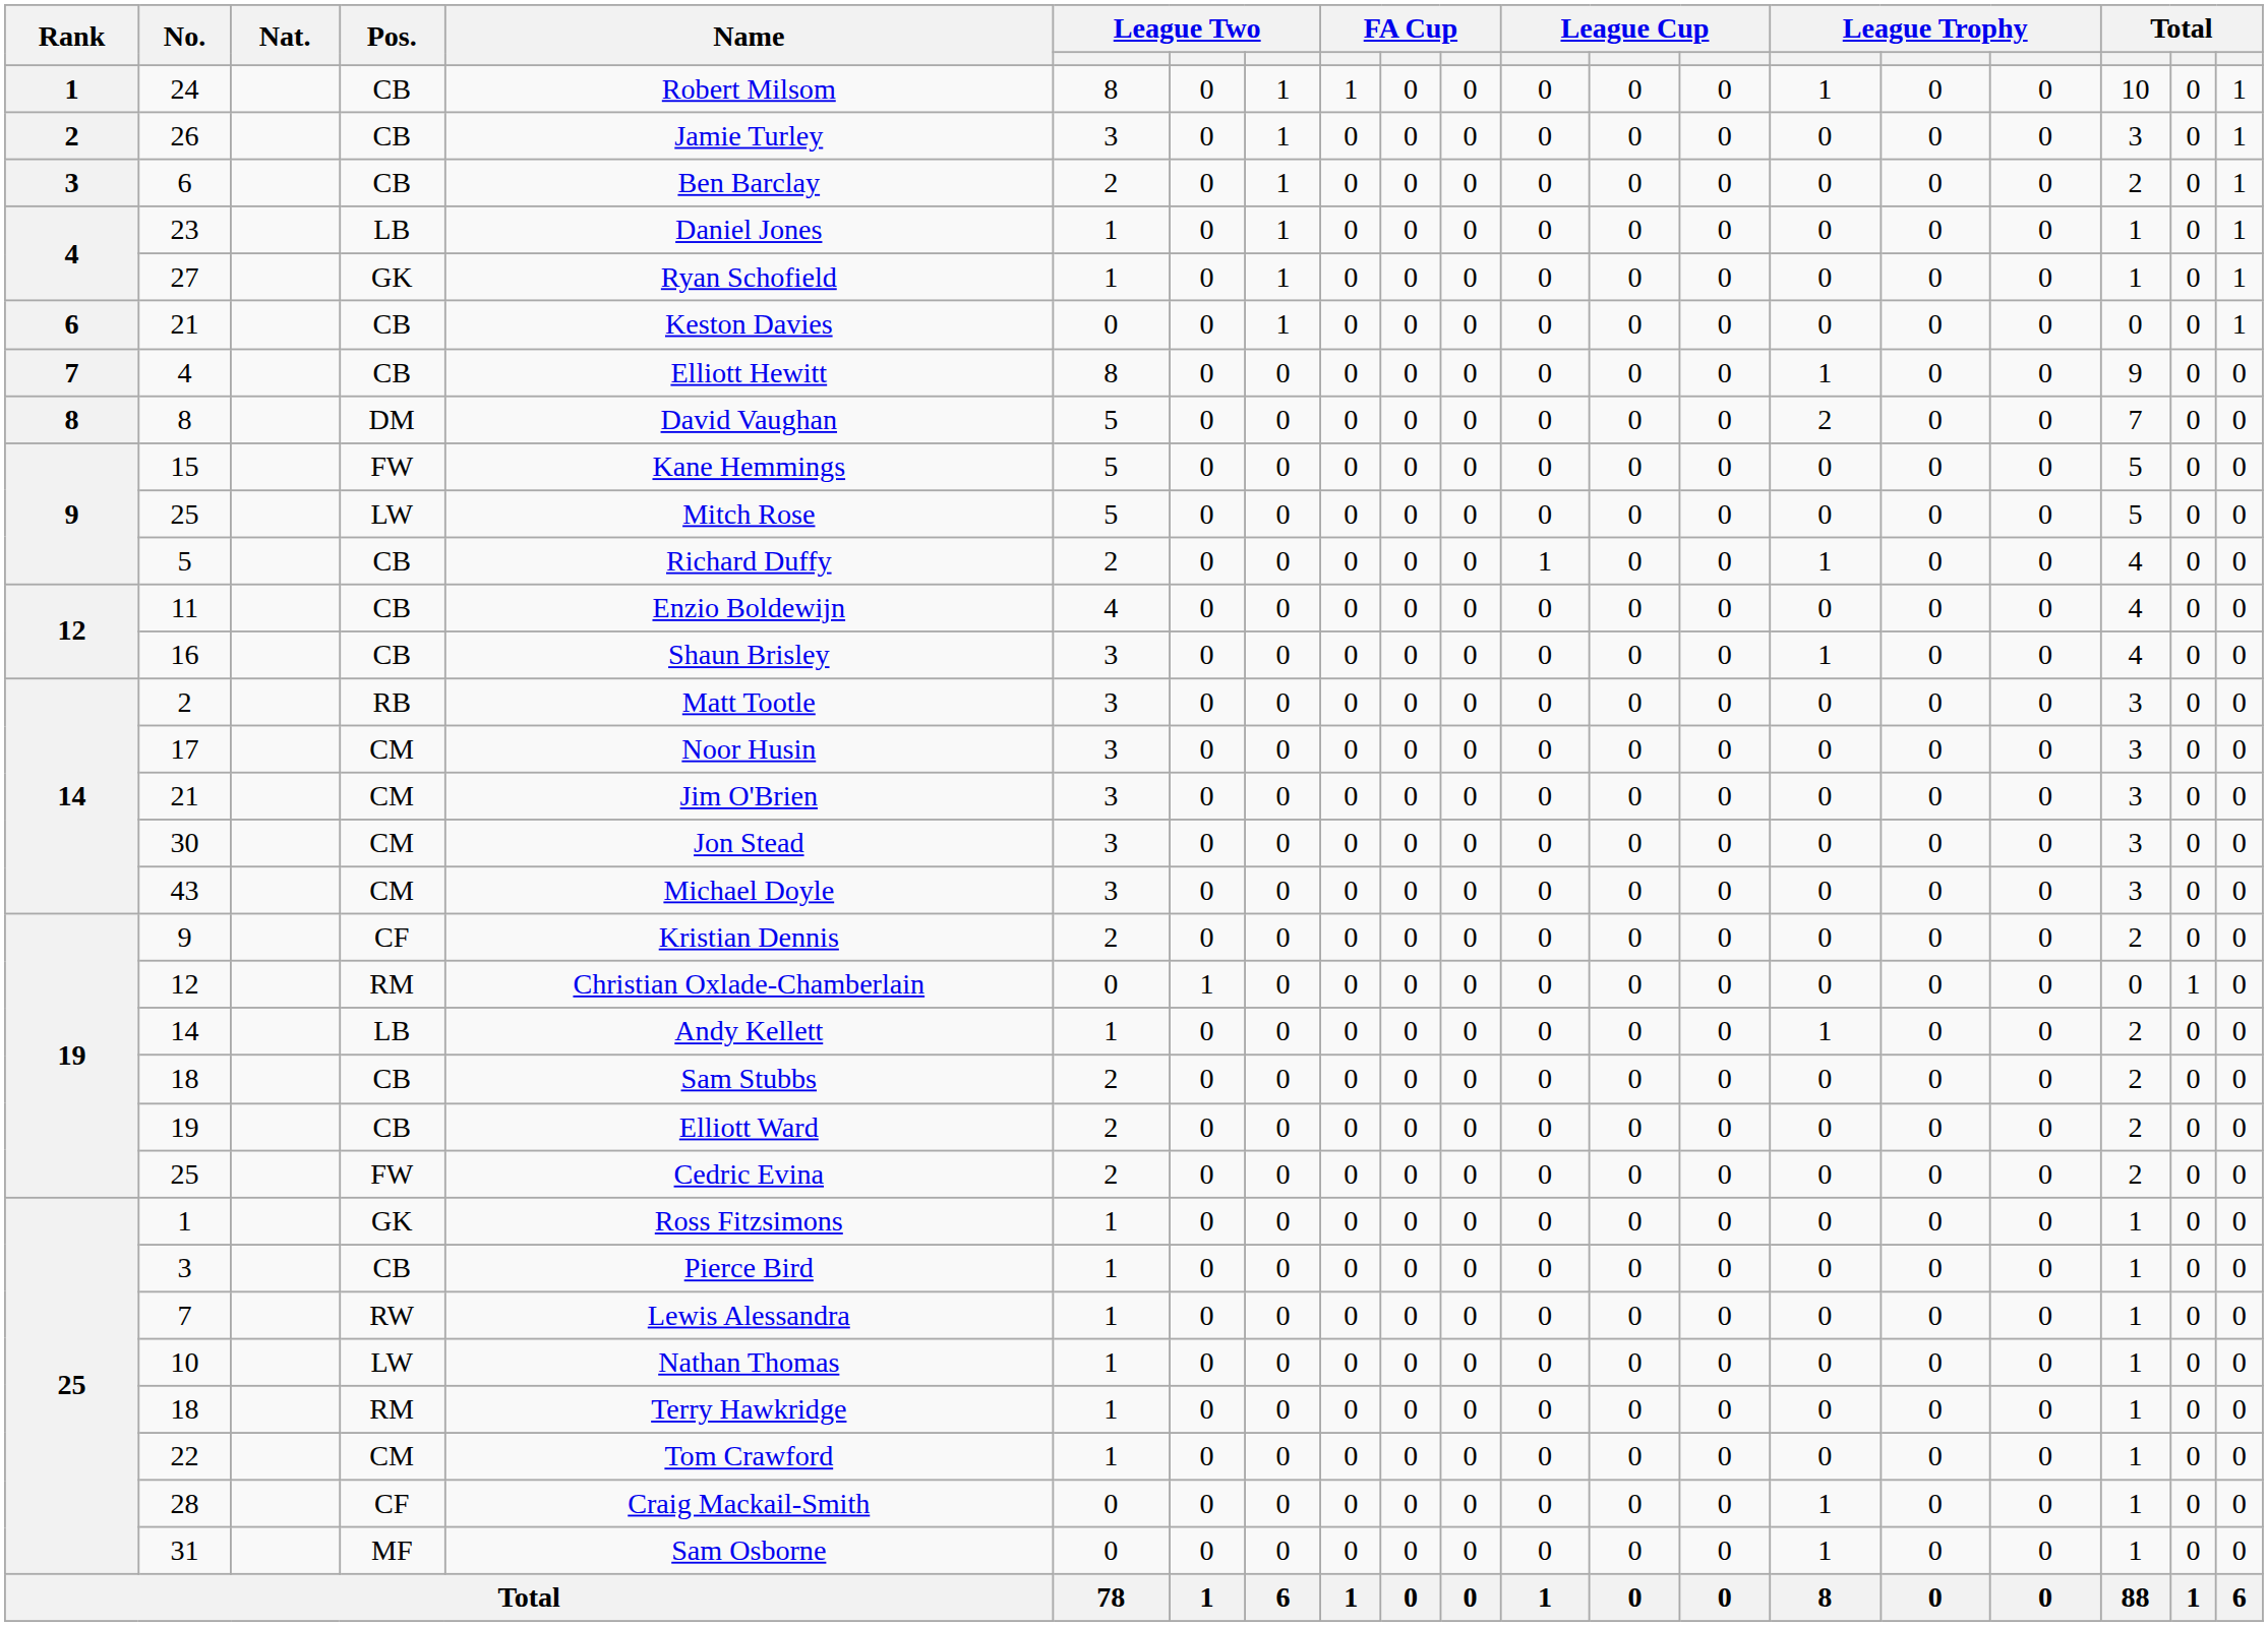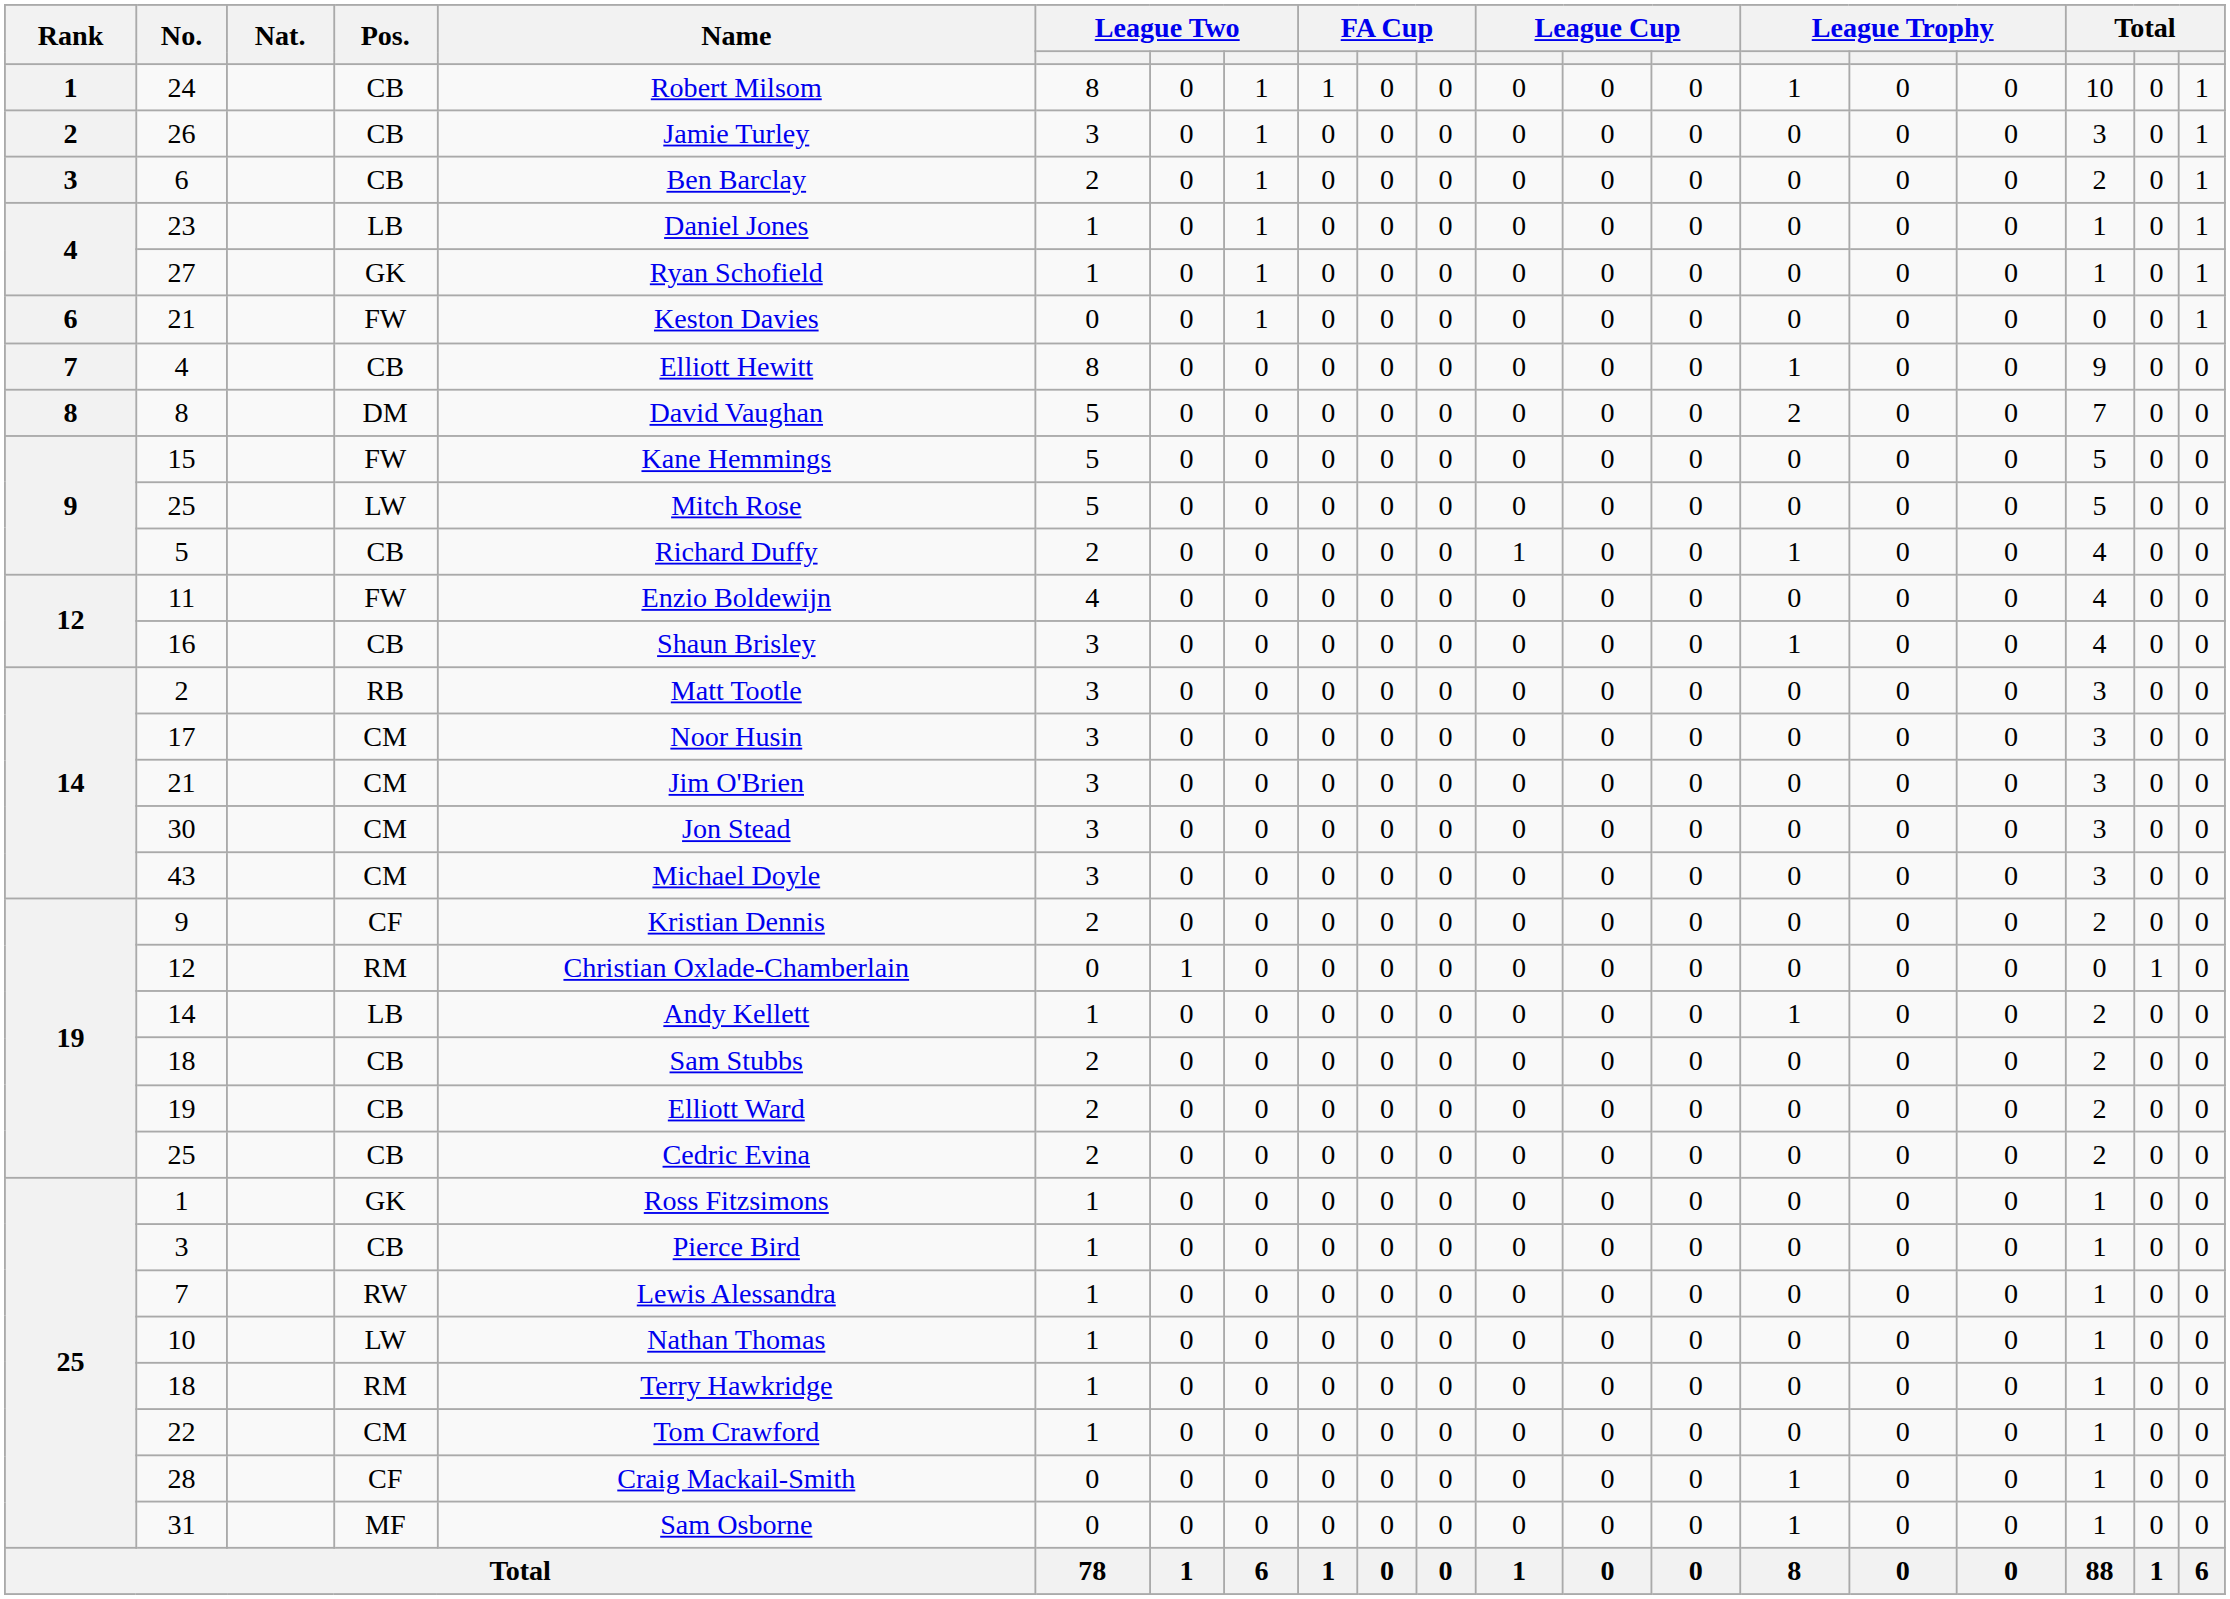6 / 21 | Pos.: CB -> FW
11 | Pos.: CB -> FW
19 / 25 | Pos.: FW -> CB
